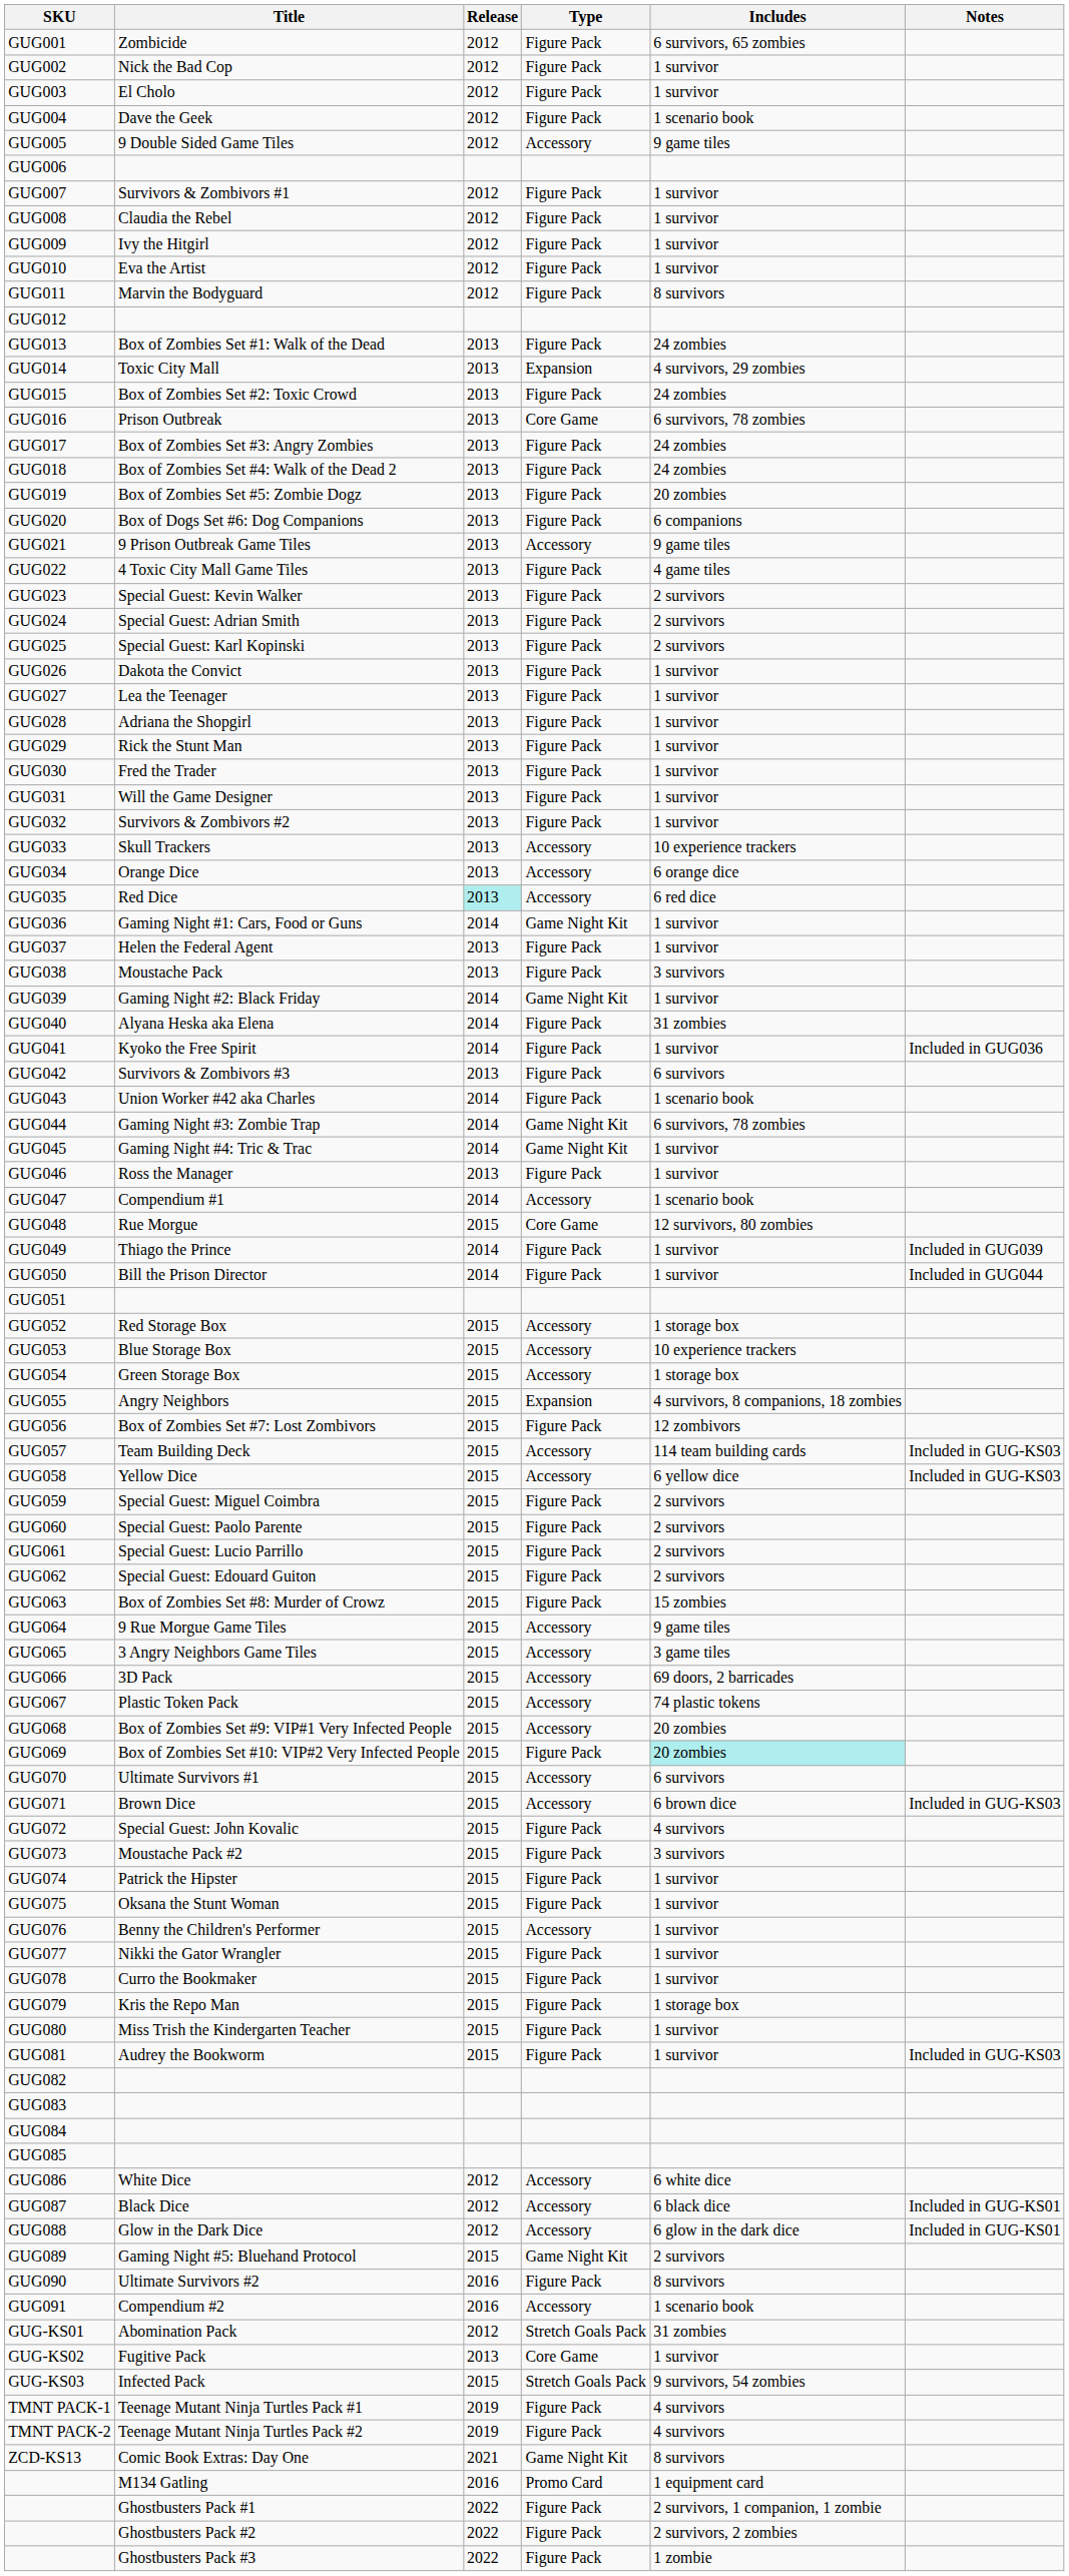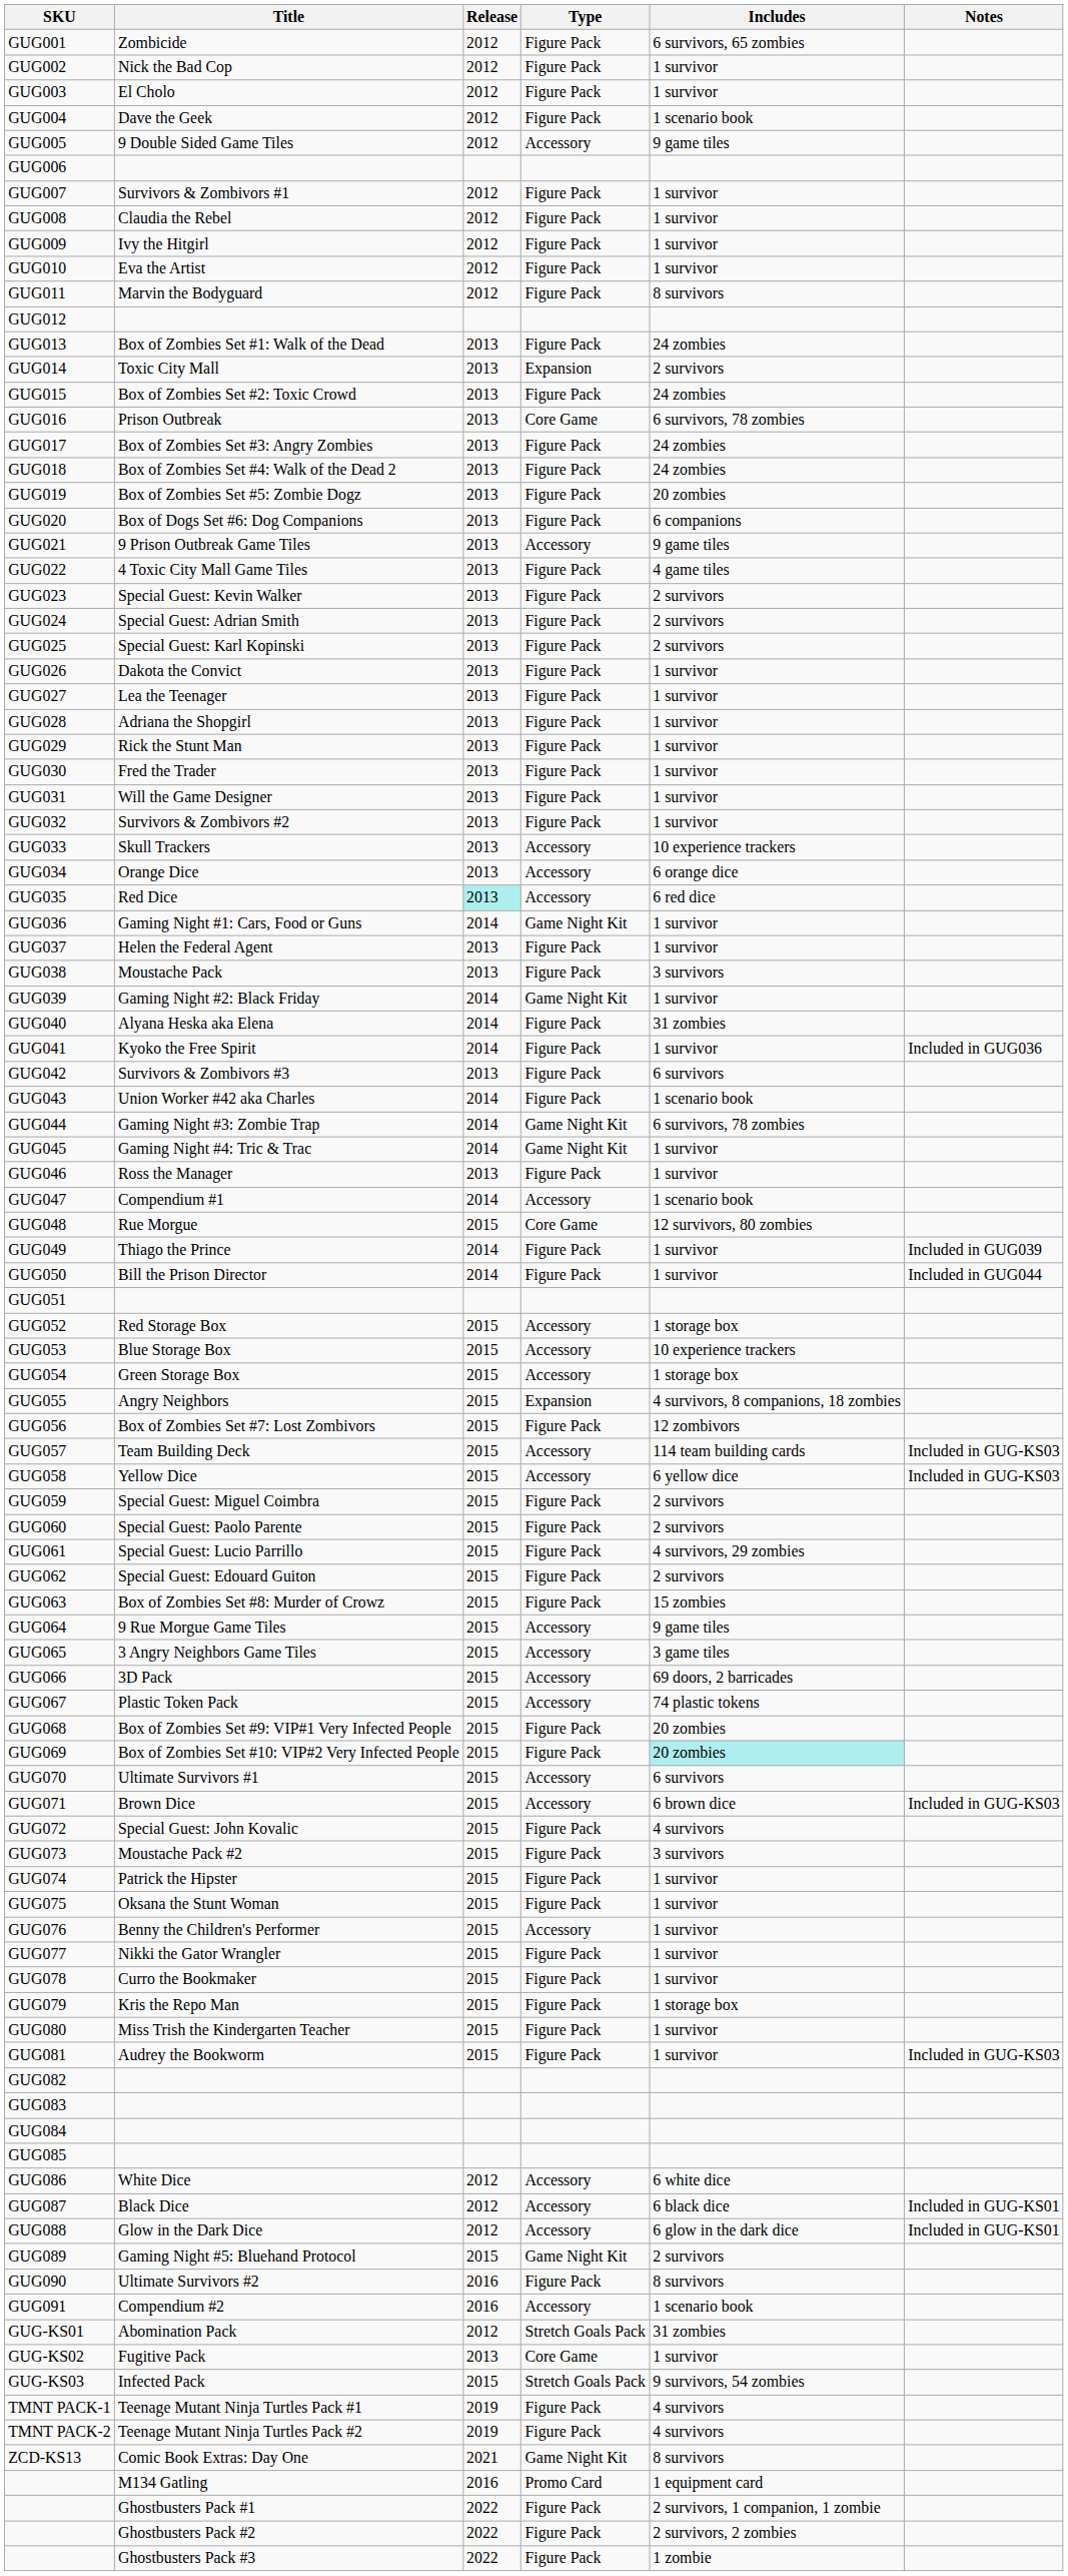GUG014 | Includes: 4 survivors, 29 zombies -> 2 survivors
GUG061 | Includes: 2 survivors -> 4 survivors, 29 zombies
GUG068 | Type: Accessory -> Figure Pack
